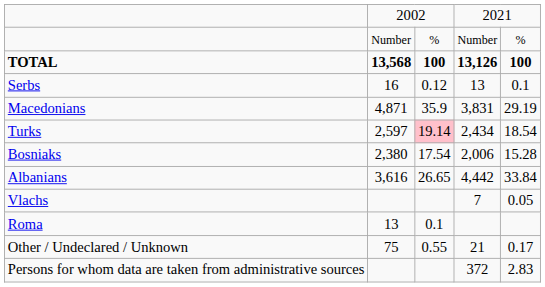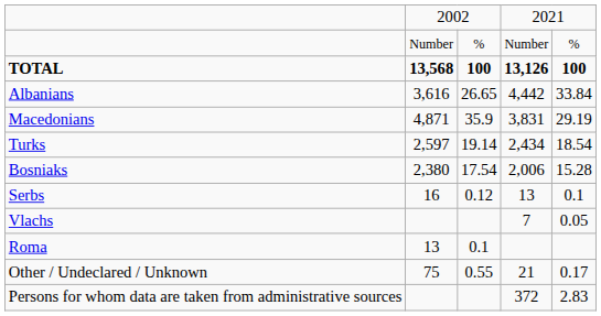rows swapped: Albanians <-> Serbs
Turks | column 3: pink background -> no background
